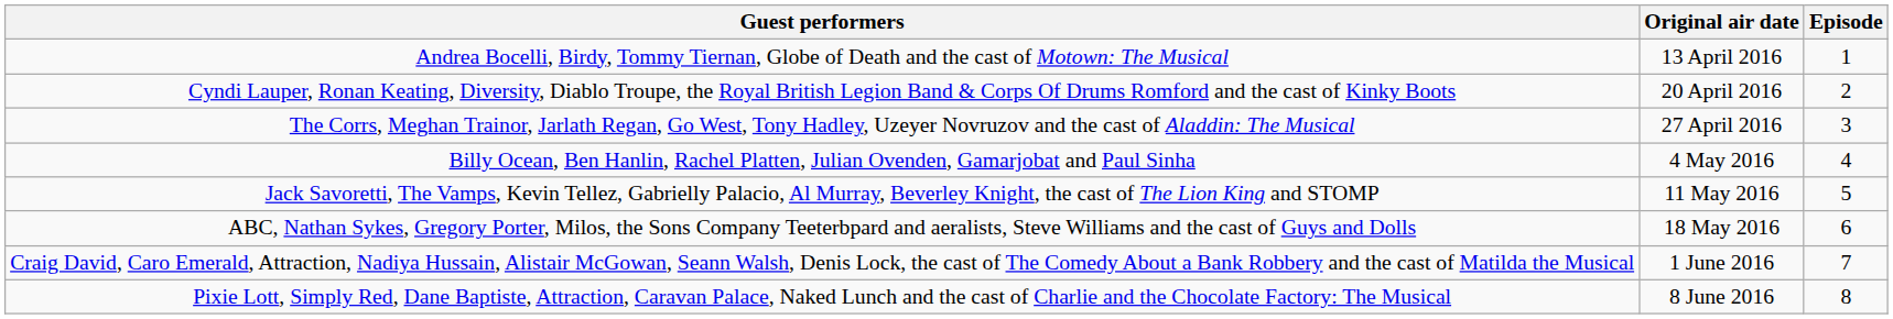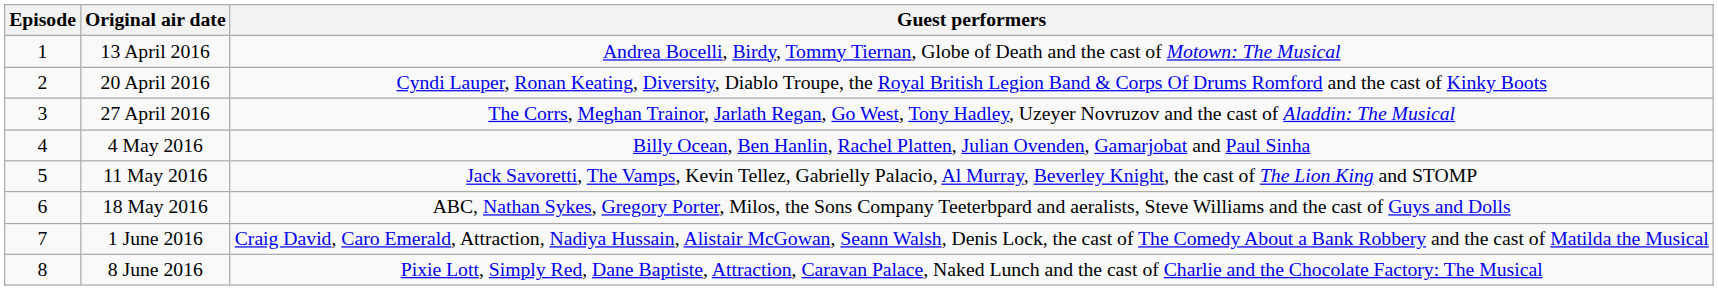columns swapped: Episode <-> Guest performers
